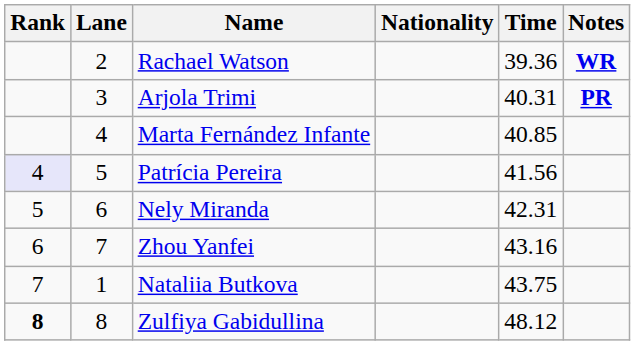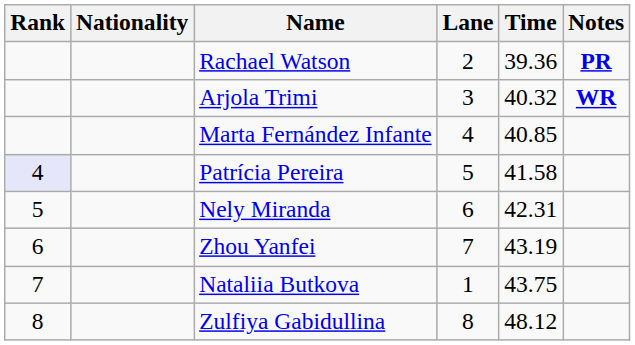columns swapped: Lane <-> Nationality
Rachael Watson | Notes: WR -> PR
Arjola Trimi | Time: 40.31 -> 40.32
Arjola Trimi | Notes: PR -> WR
Patrícia Pereira | Time: 41.56 -> 41.58
Zhou Yanfei | Time: 43.16 -> 43.19
Zulfiya Gabidullina | Rank: bold -> normal
